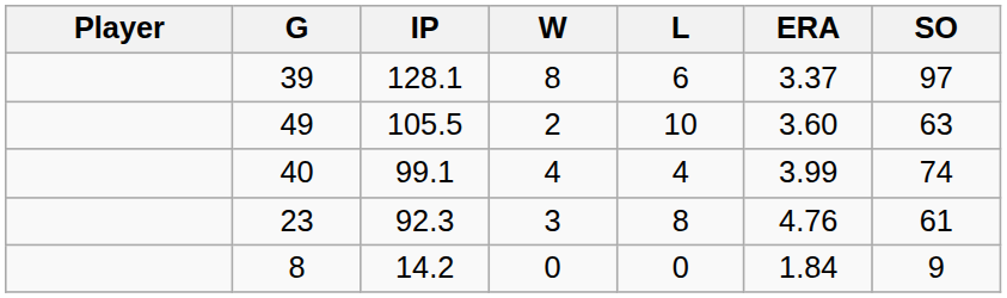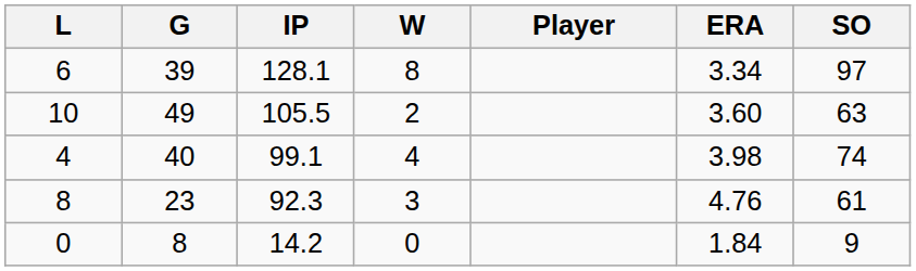columns swapped: Player <-> L
39 | ERA: 3.37 -> 3.34
40 | ERA: 3.99 -> 3.98
